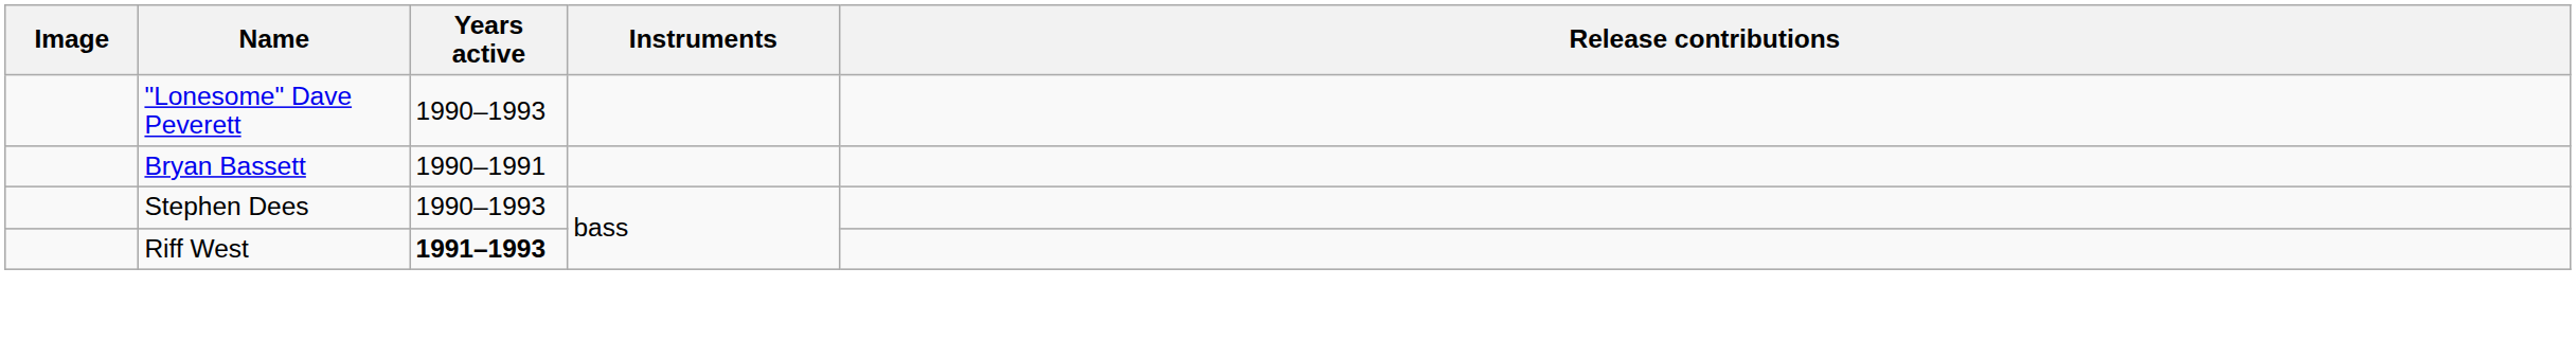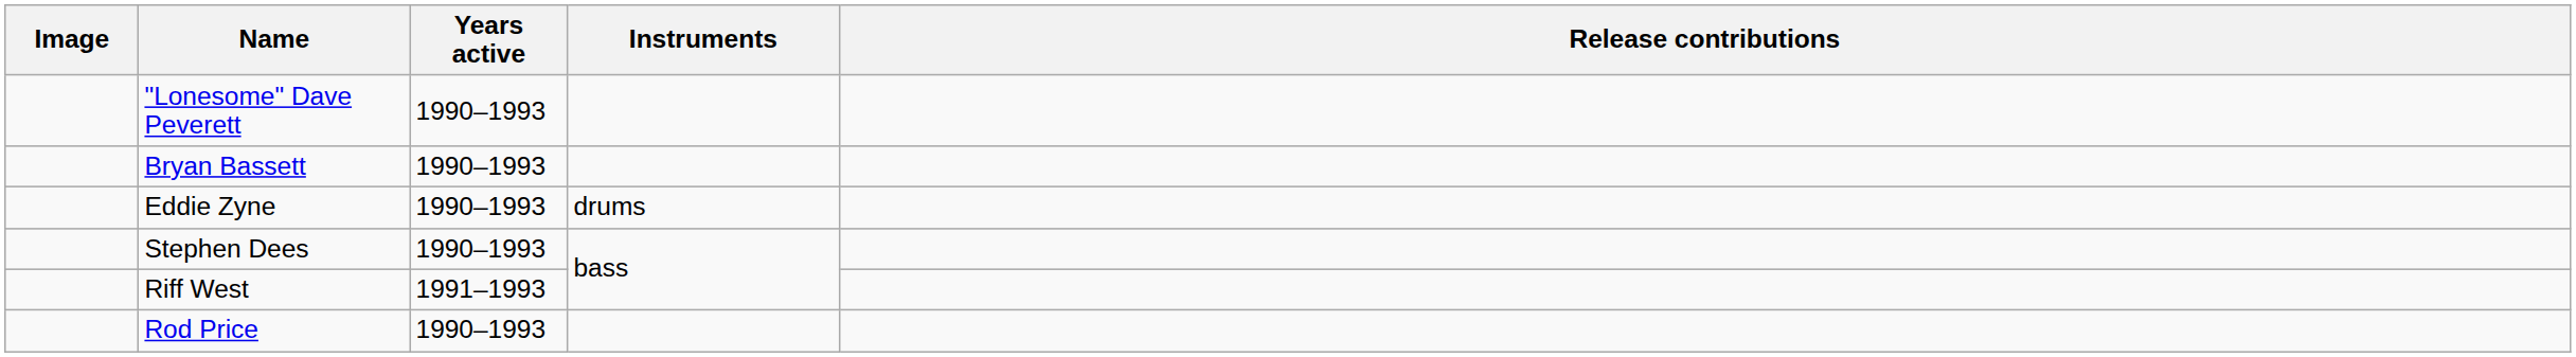Bryan Bassett | Years active: 1990–1991 -> 1990–1993
+ row: Eddie Zyne | 1990–1993 | drums
Riff West | Years active: bold -> normal
+ row: Rod Price | 1990–1993
